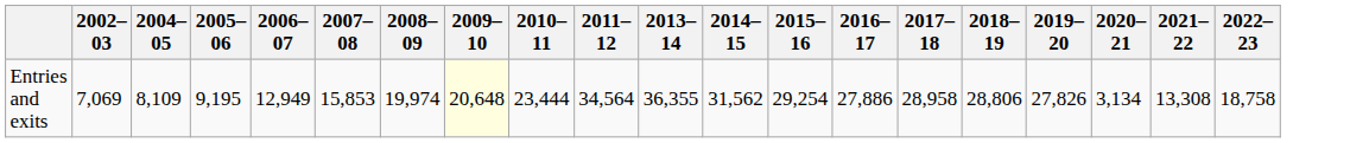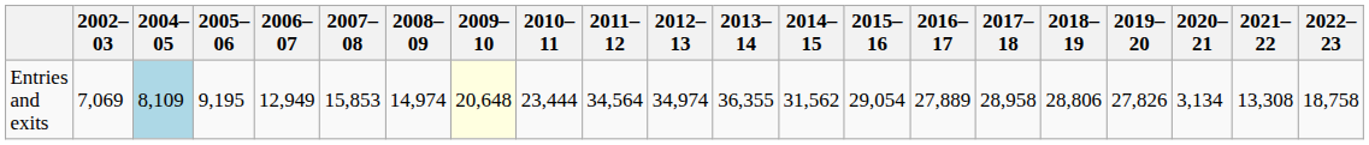+ column: 2012–13 | 34,974
Entries and exits | 2004–05: no background -> lightblue background
Entries and exits | 2008–09: 19,974 -> 14,974
Entries and exits | 2015–16: 29,254 -> 29,054
Entries and exits | 2016–17: 27,886 -> 27,889
